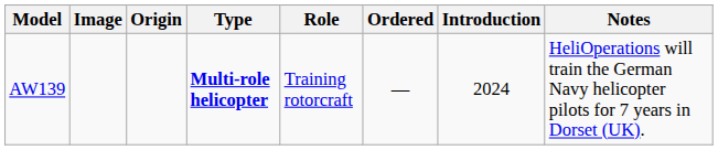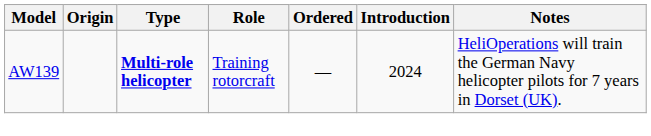- column: Image
